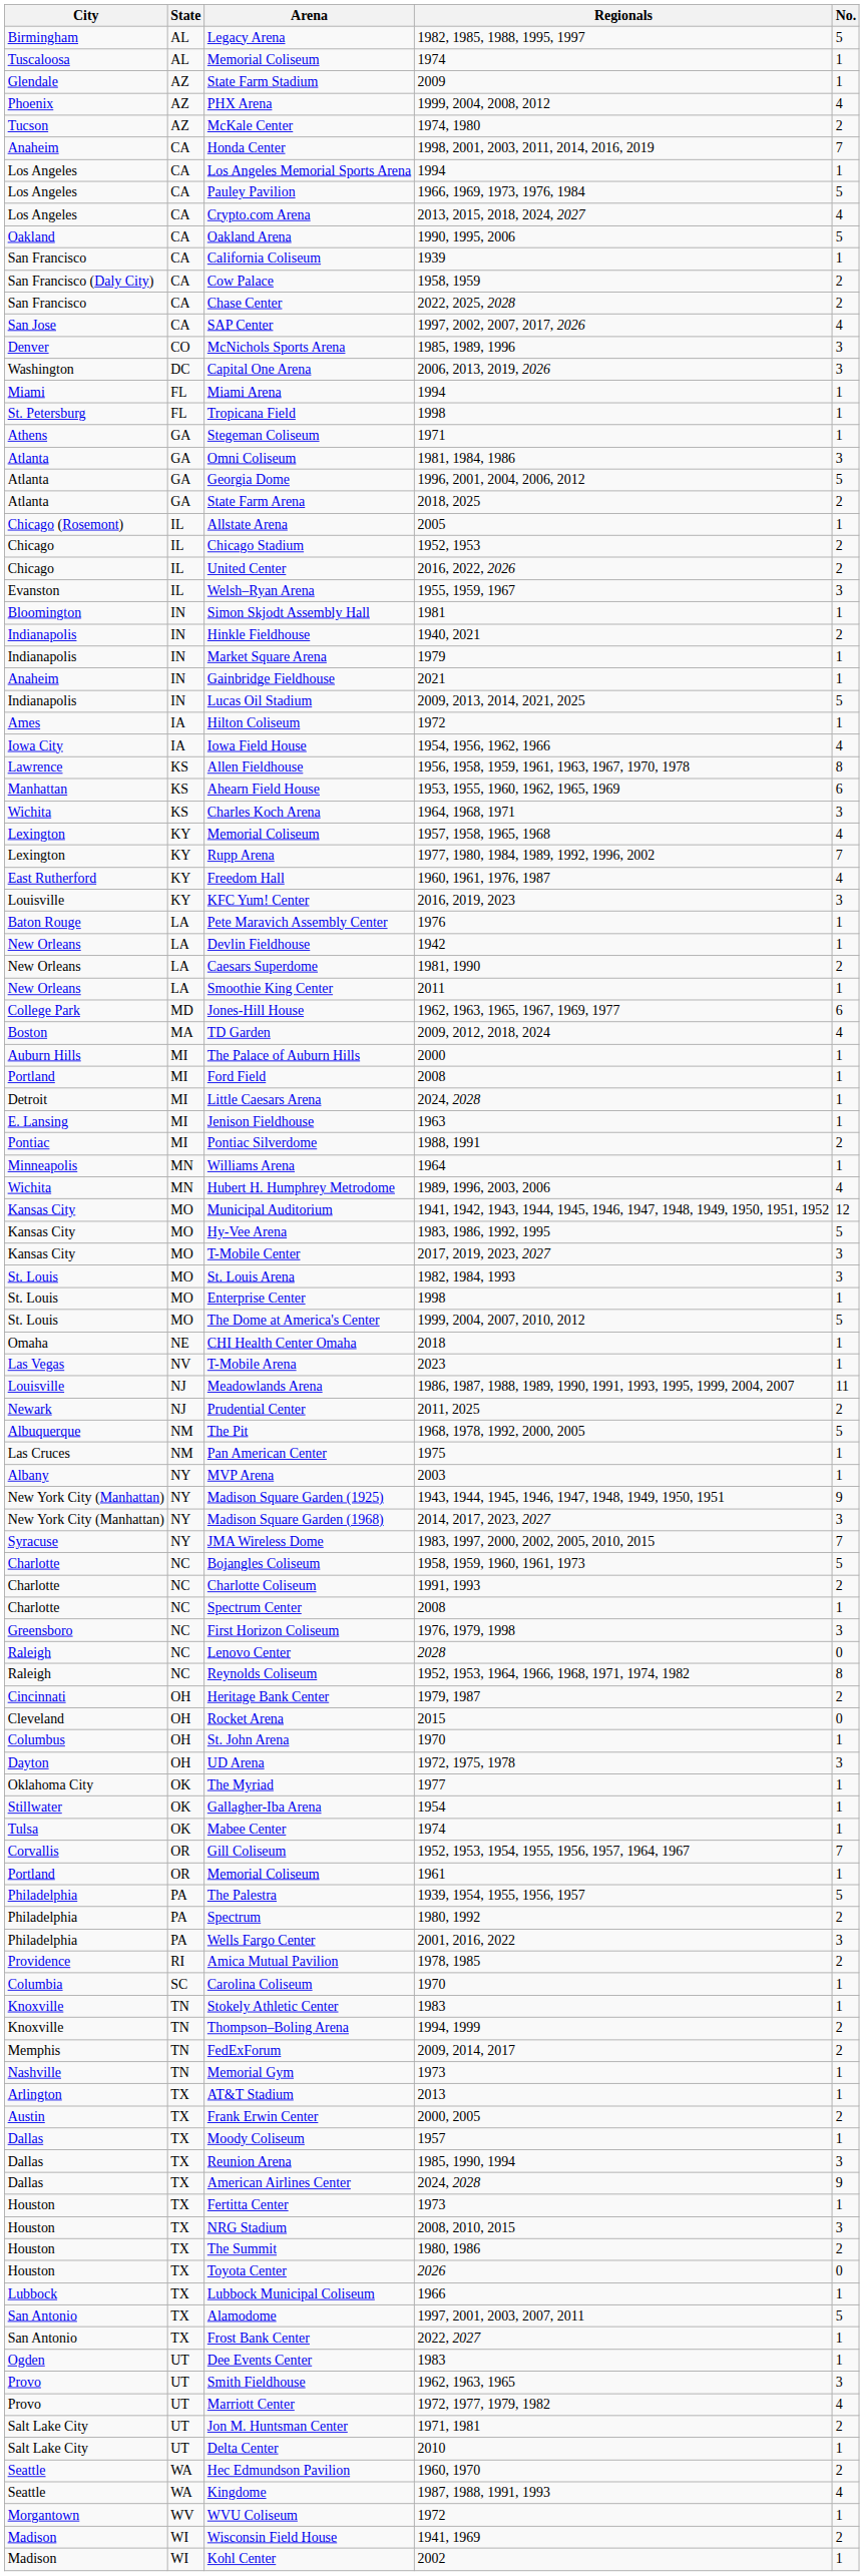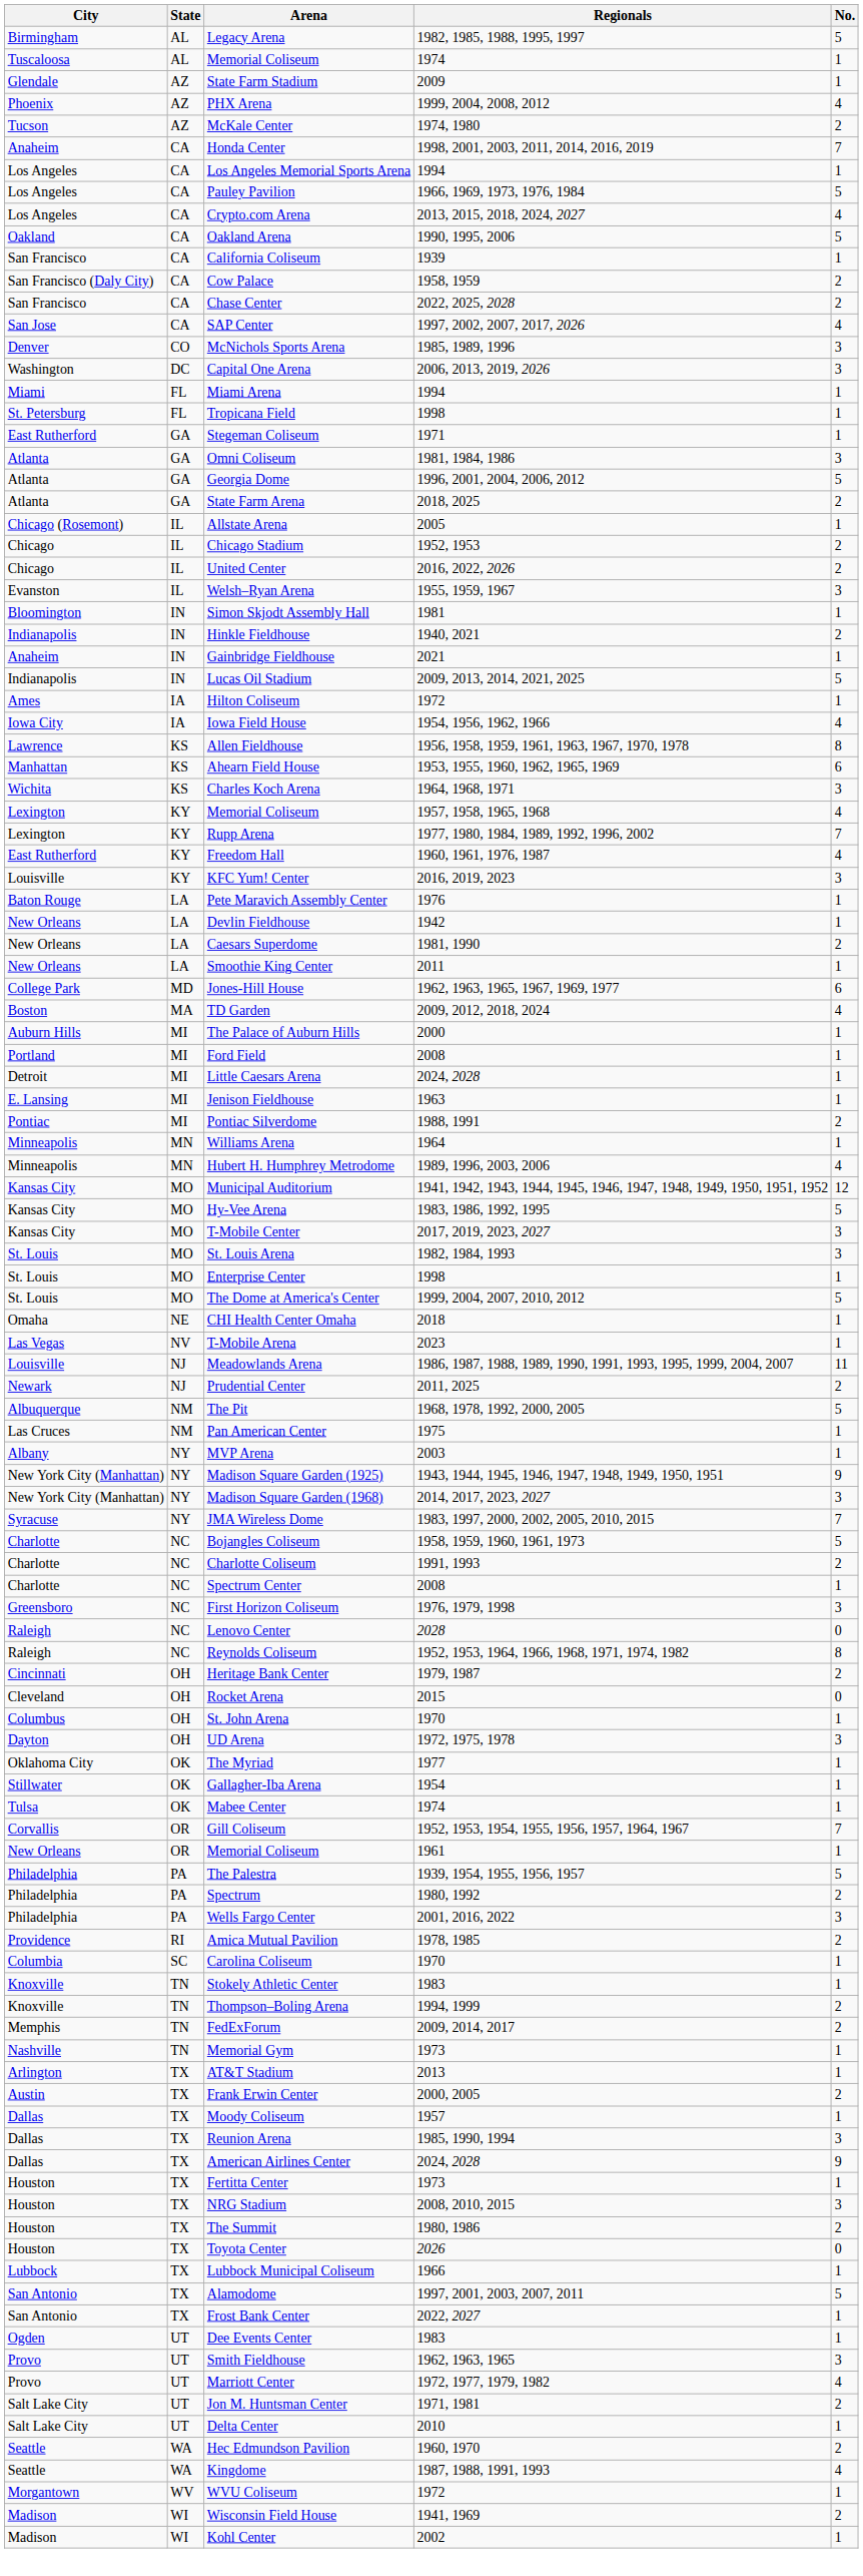Stegeman Coliseum | City: Athens -> East Rutherford
- row: Indianapolis | IN | Market Square Arena | 1979 | 1
Hubert H. Humphrey Metrodome | City: Wichita -> Minneapolis
Memorial Coliseum / 1961 | City: Portland -> New Orleans
